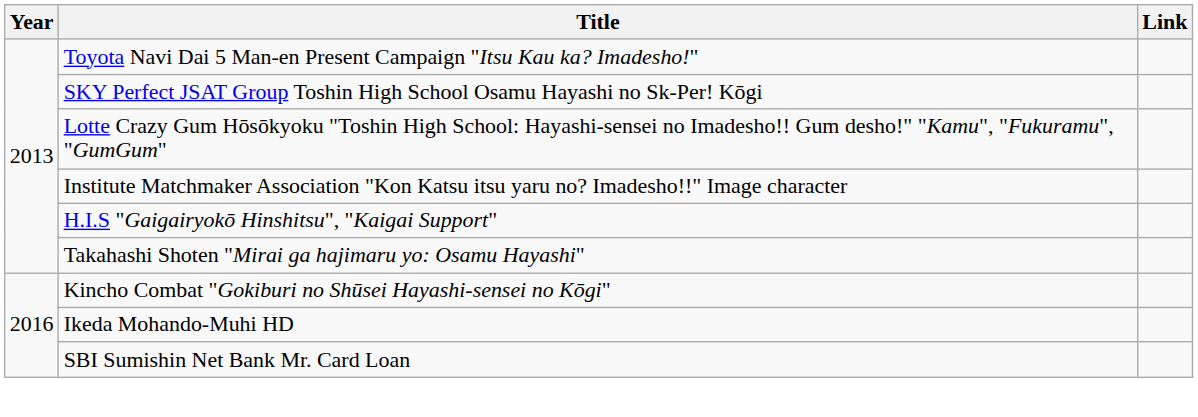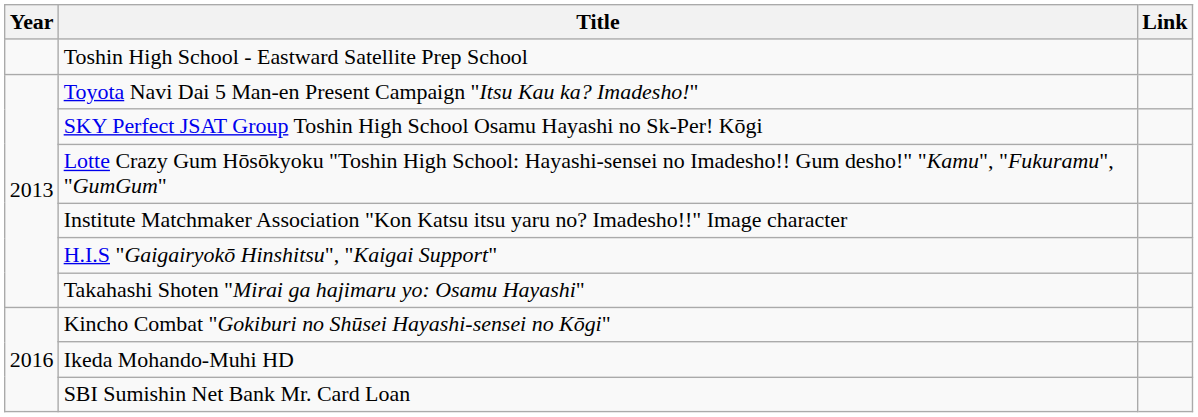+ row: Toshin High School - Eastward Satellite Prep School
